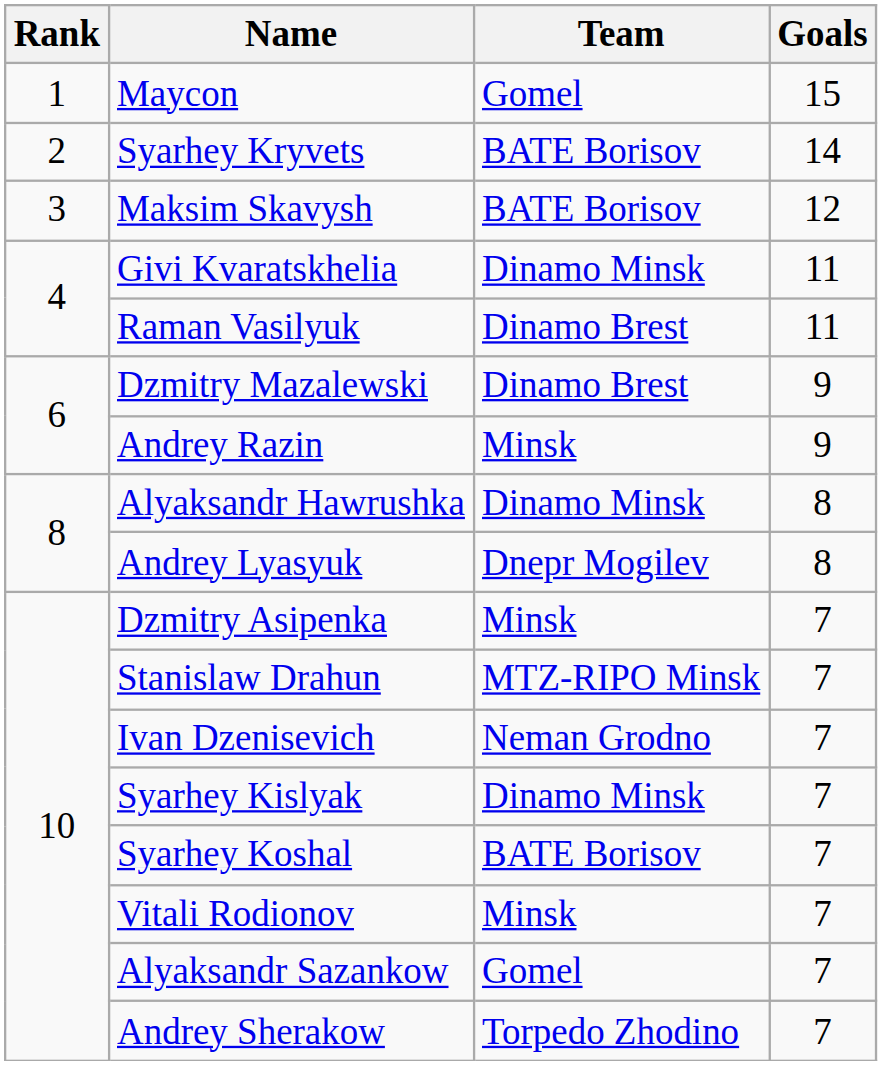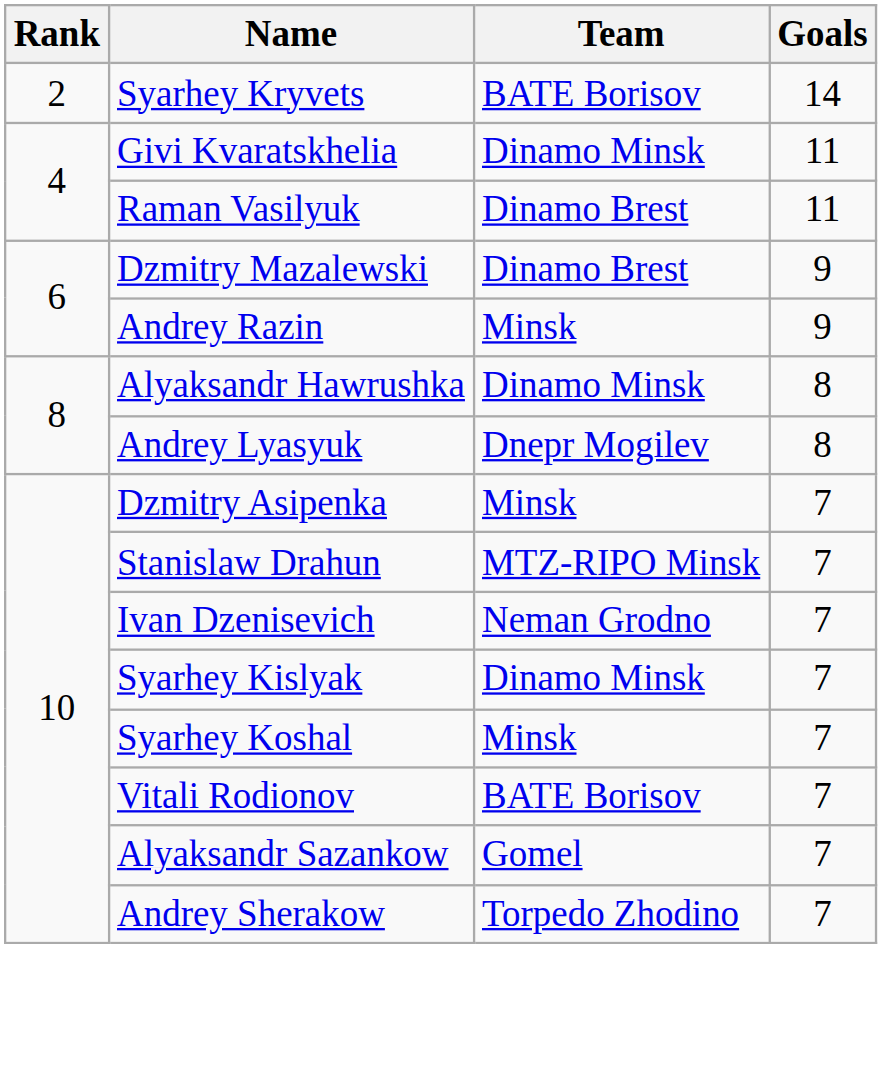- row: 1 | Maycon | Gomel | 15
- row: 3 | Maksim Skavysh | BATE Borisov | 12
Syarhey Koshal | Team: BATE Borisov -> Minsk
Vitali Rodionov | Team: Minsk -> BATE Borisov
